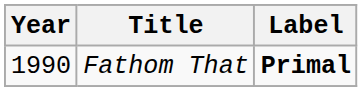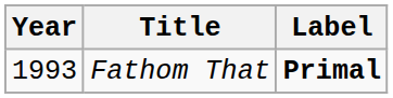Fathom That | Year: 1990 -> 1993
